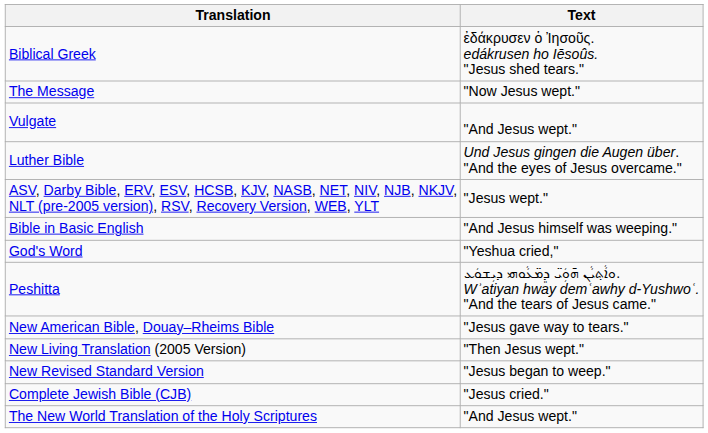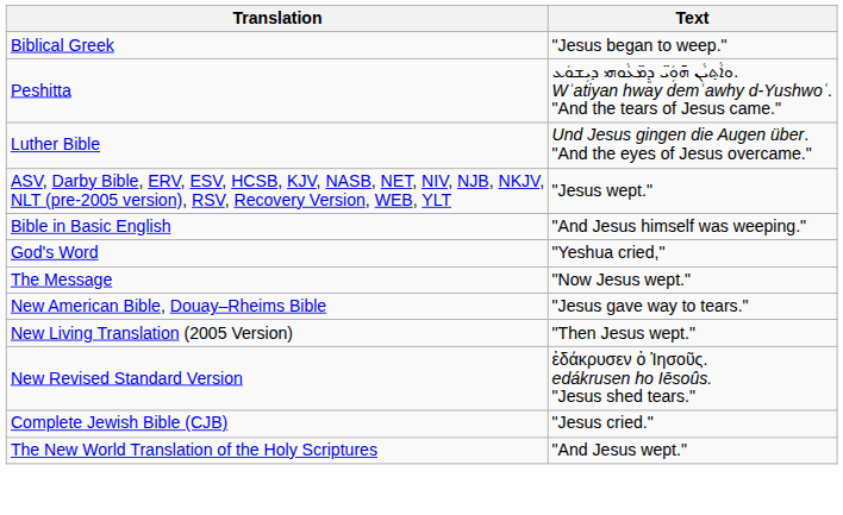Biblical Greek | Text: ἐδάκρυσεν ὁ Ἰησοῦς. edákrusen ho Iēsoûs. "Jesus shed tears." -> "Jesus began to weep."
rows swapped: Peshitta <-> The Message
- row: Vulgate | "And Jesus wept."
New Revised Standard Version | Text: "Jesus began to weep." -> ἐδάκρυσεν ὁ Ἰησοῦς. edákrusen ho Iēsoûs. "Jesus shed tears."
